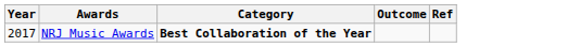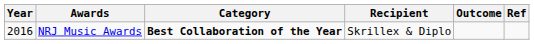+ column: Recipient | Skrillex & Diplo
NRJ Music Awards | Year: 2017 -> 2016
